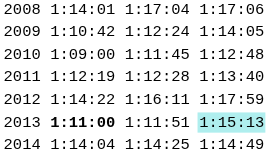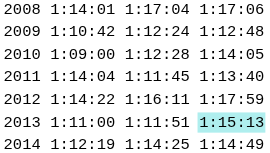2009 | column 7: 1:14:05 -> 1:12:48
2010 | column 5: 1:11:45 -> 1:12:28
2010 | column 7: 1:12:48 -> 1:14:05
2011 | column 3: 1:12:19 -> 1:14:04
2011 | column 5: 1:12:28 -> 1:11:45
2013 | column 3: bold -> normal
2014 | column 3: 1:14:04 -> 1:12:19
